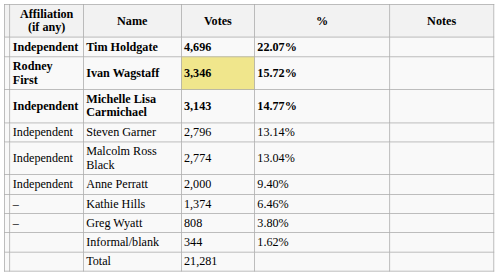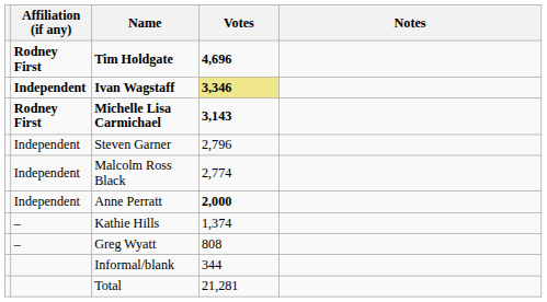- column: % | 22.07% | 15.72% | 14.77% | 13.14% | 13.04% | 9.40% | 6.46% | 3.80% | 1.62%
Tim Holdgate | Affiliation (if any): Independent -> Rodney First
Ivan Wagstaff | Affiliation (if any): Rodney First -> Independent
Michelle Lisa Carmichael | Affiliation (if any): Independent -> Rodney First
Anne Perratt | Votes: normal -> bold
